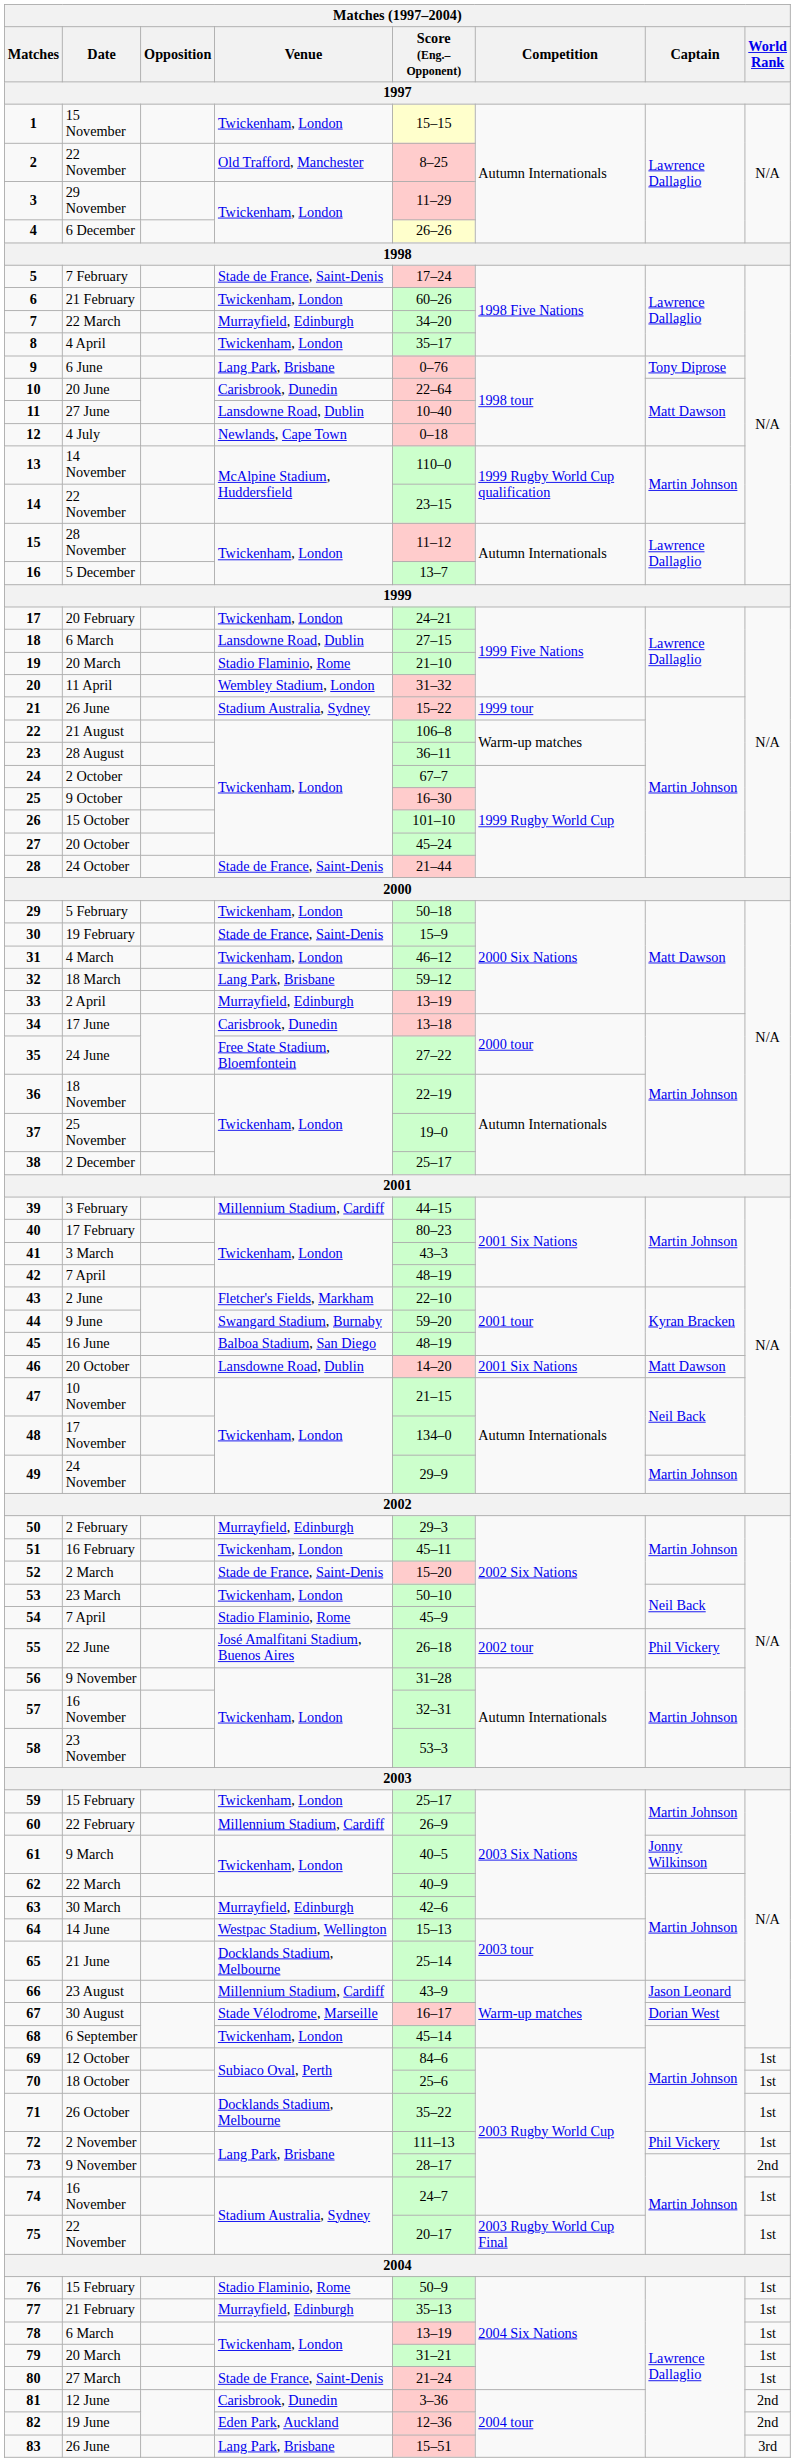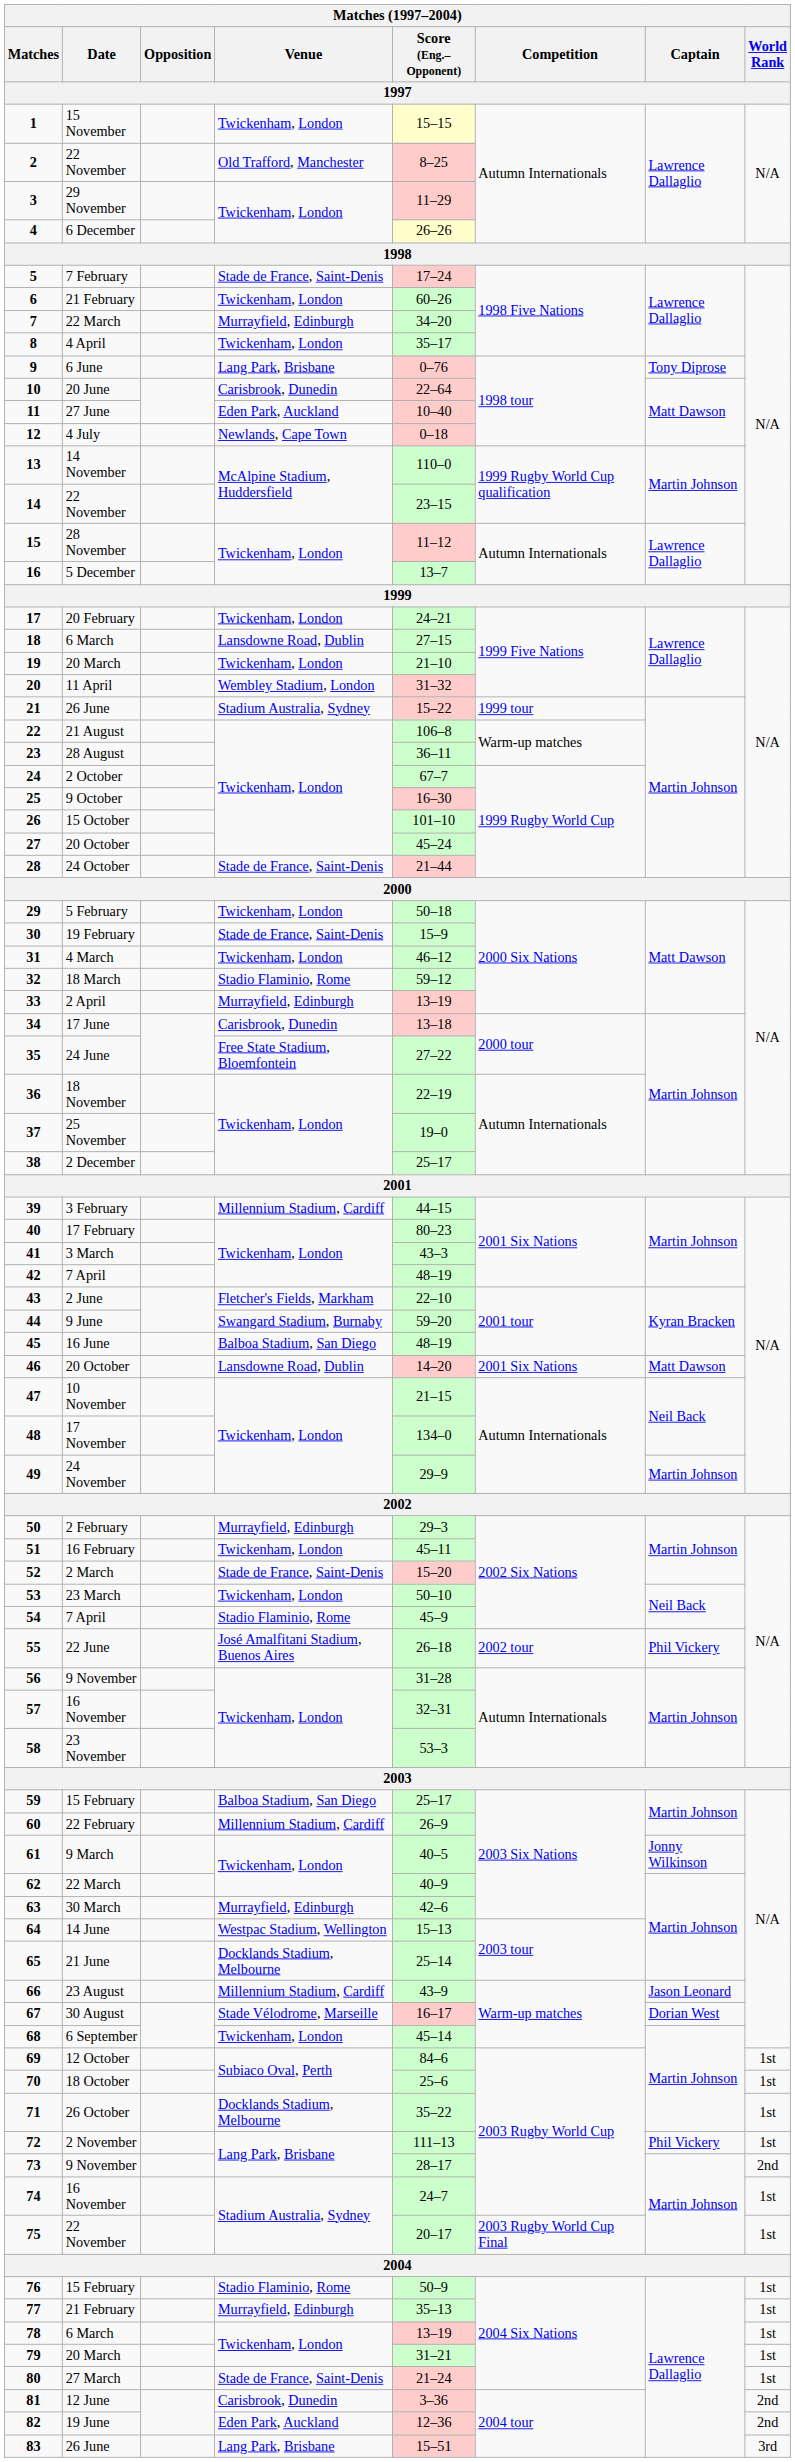11 | Venue: Lansdowne Road, Dublin -> Eden Park, Auckland
19 | Venue: Stadio Flaminio, Rome -> Twickenham, London
32 | Venue: Lang Park, Brisbane -> Stadio Flaminio, Rome
59 | Venue: Twickenham, London -> Balboa Stadium, San Diego
